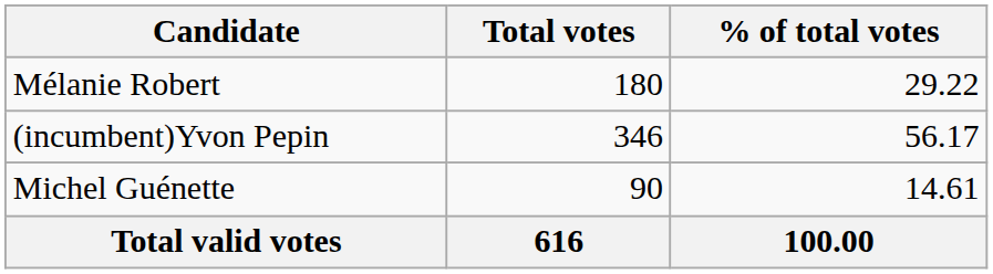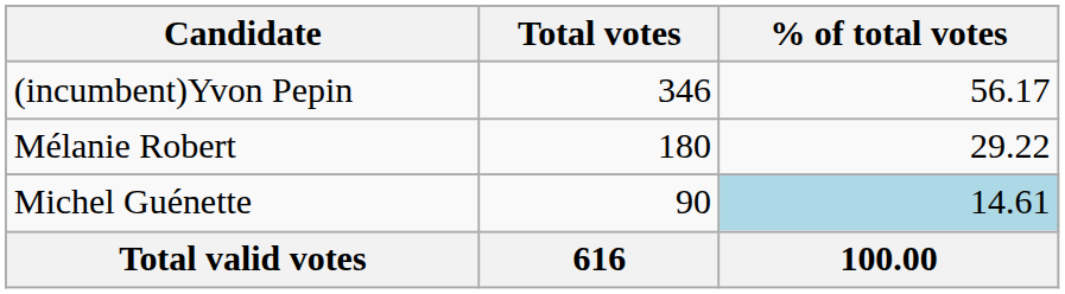rows swapped: (incumbent)Yvon Pepin <-> Mélanie Robert
Michel Guénette | % of total votes: no background -> lightblue background
